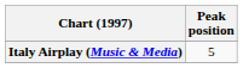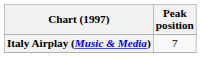Italy Airplay (Music & Media) | Peak position: 5 -> 7
